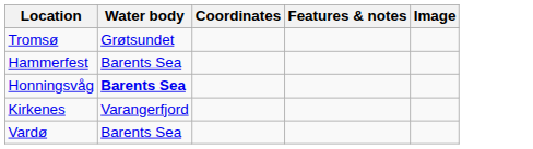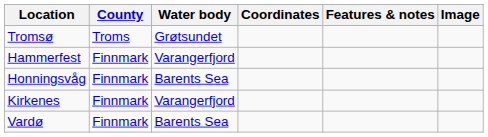+ column: County | Troms | Finnmark | Finnmark | Finnmark | Finnmark
Hammerfest | Water body: Barents Sea -> Varangerfjord
Honningsvåg | Water body: bold -> normal
